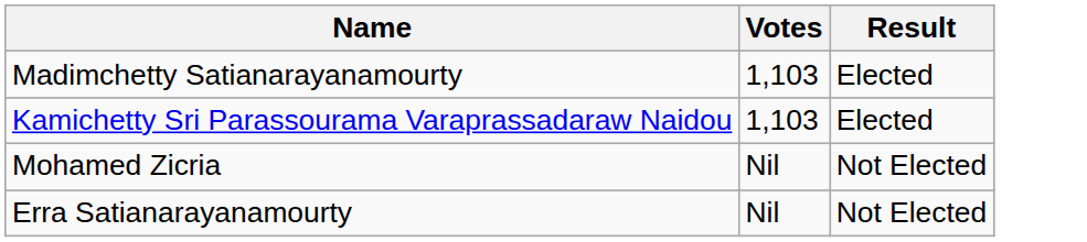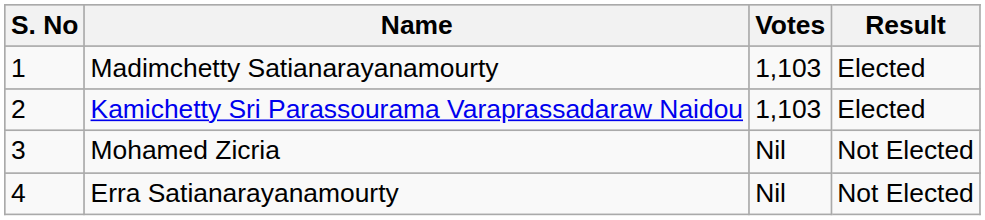+ column: S. No | 1 | 2 | 3 | 4
